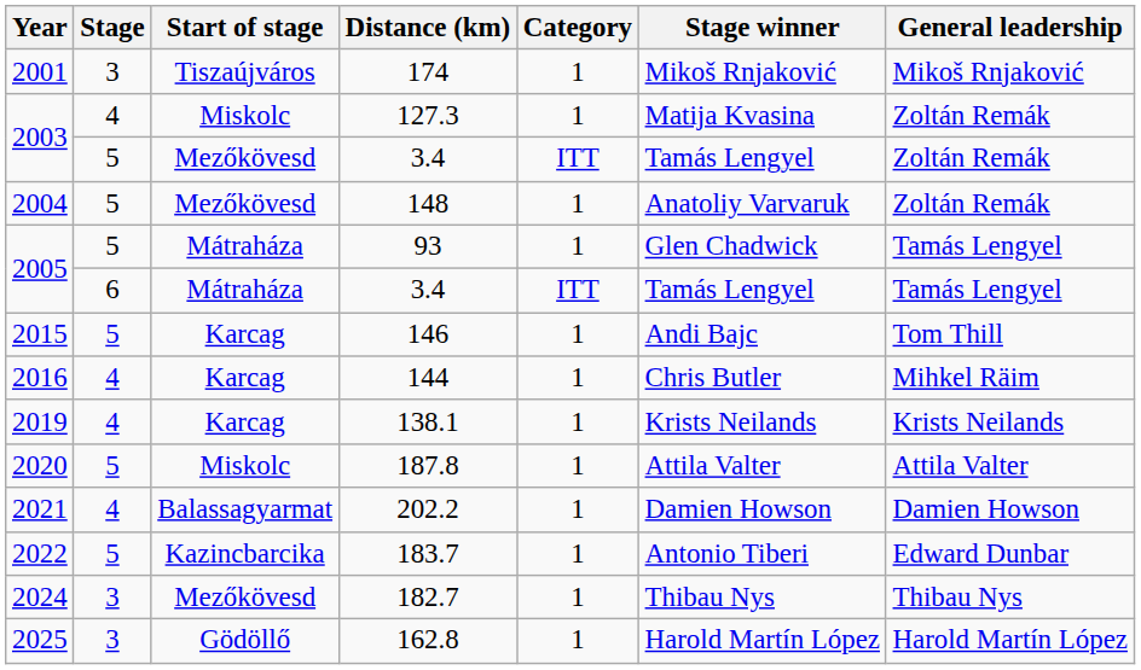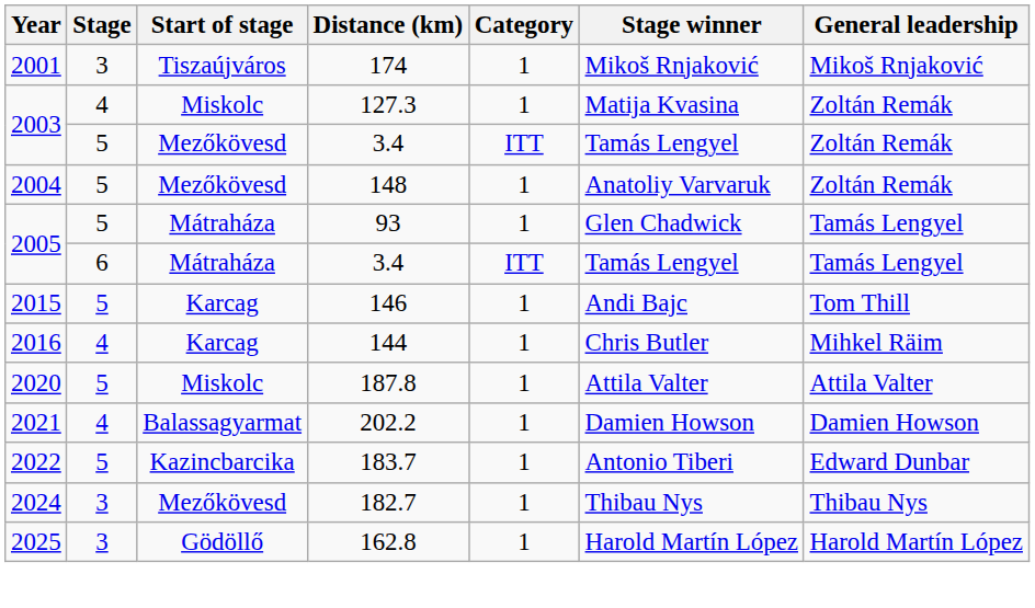- row: 2019 | 4 | Karcag | 138.1 | 1 | Krists Neilands | Krists Neilands
